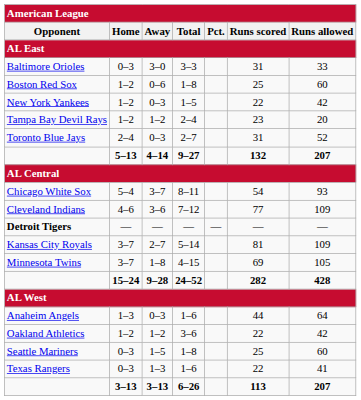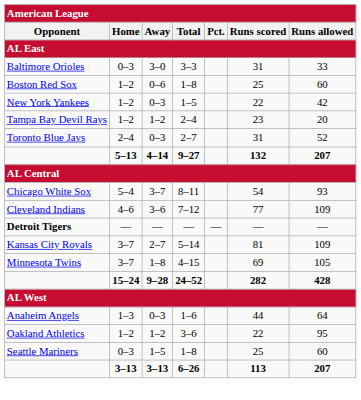Oakland Athletics | Runs allowed: 42 -> 95
- row: Texas Rangers | 0–3 | 1–3 | 1–6 | 22 | 41
